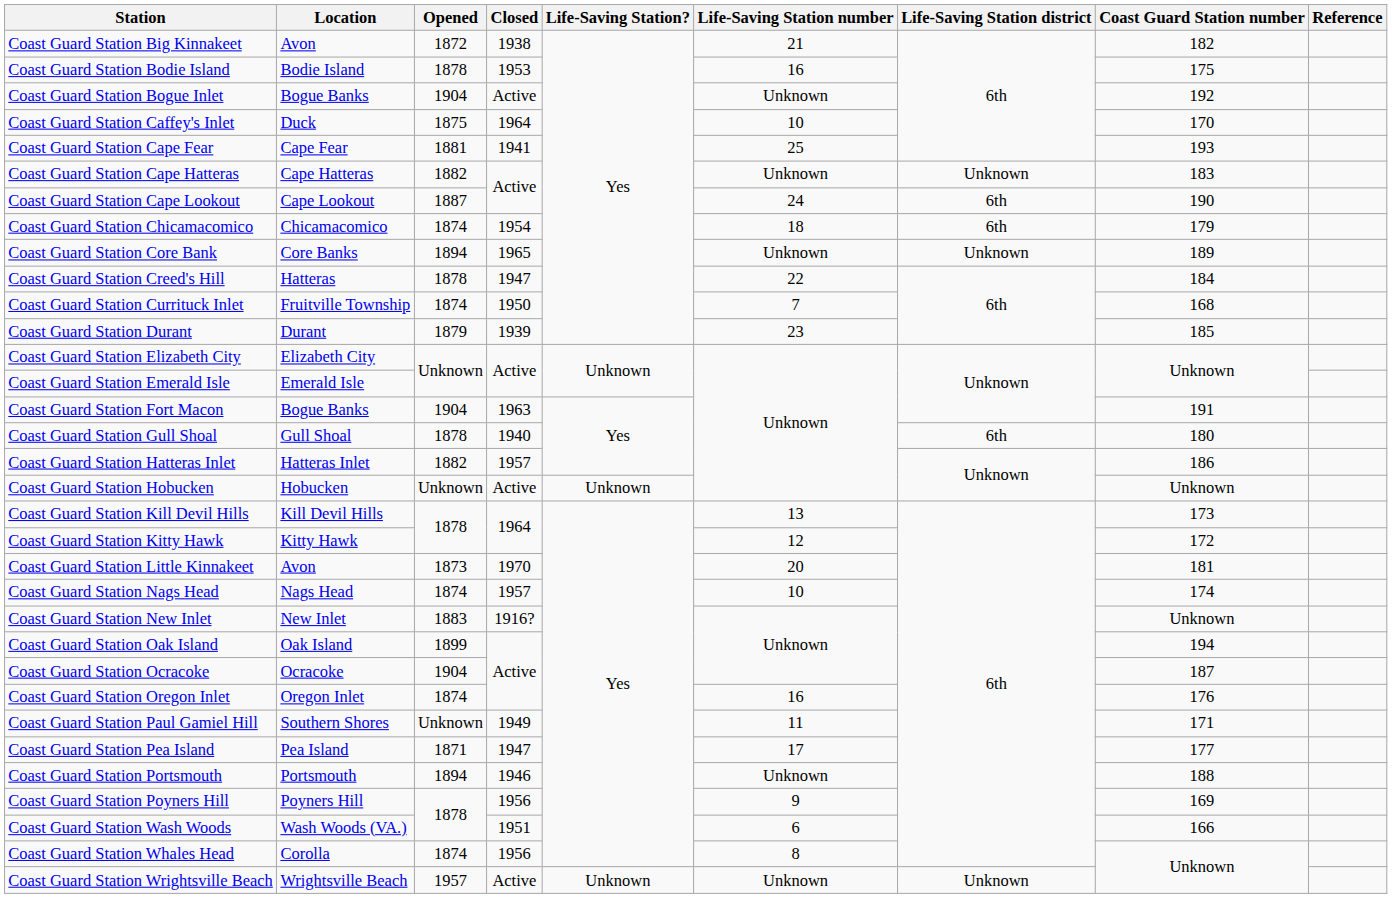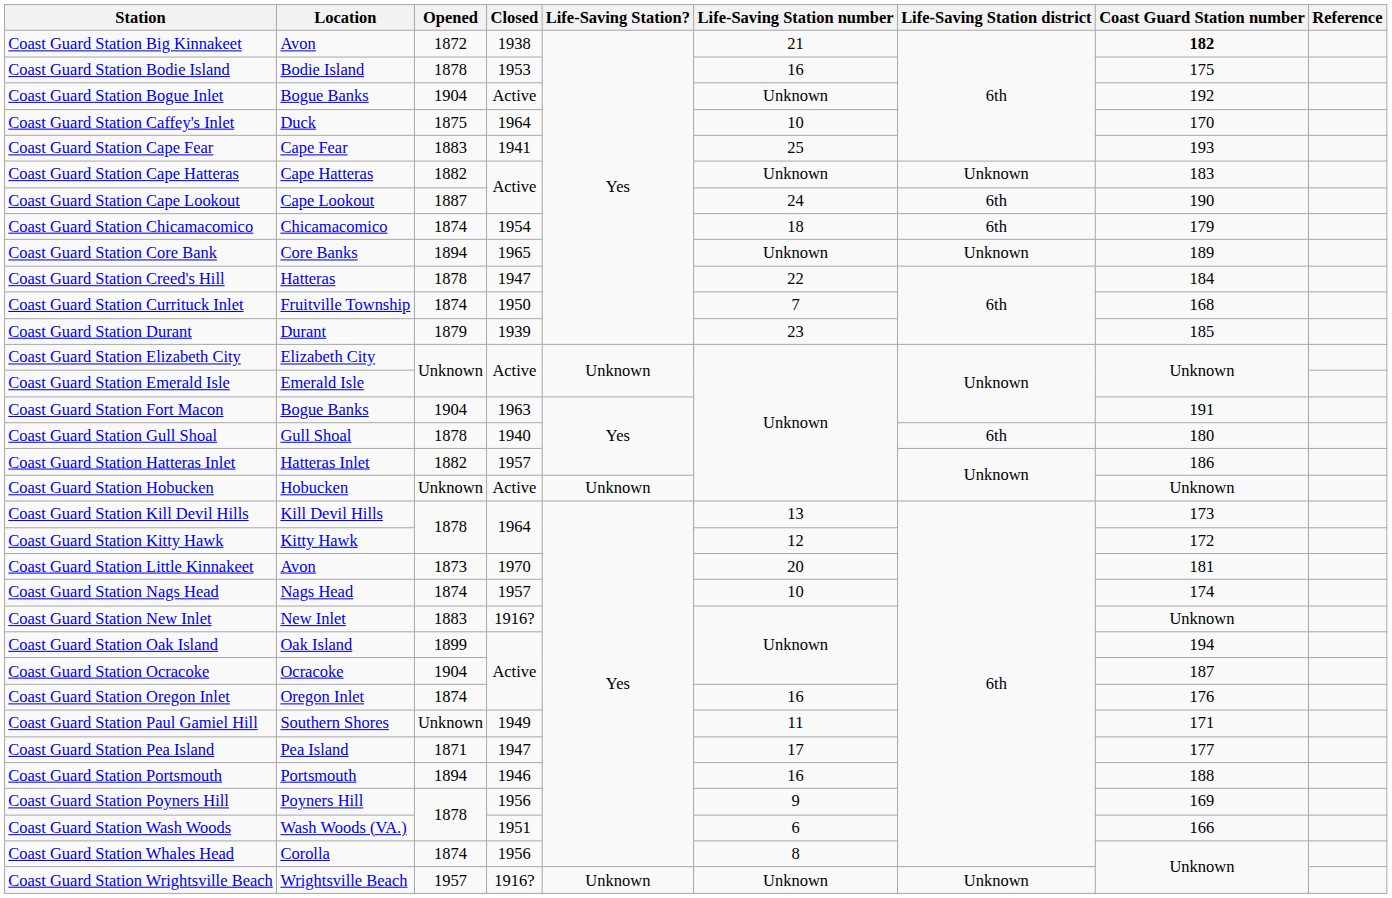Coast Guard Station Big Kinnakeet | Coast Guard Station number: normal -> bold
Coast Guard Station Cape Fear | Opened: 1881 -> 1883
Coast Guard Station Portsmouth | Life-Saving Station number: Unknown -> 16
Coast Guard Station Wrightsville Beach | Closed: Active -> 1916?
